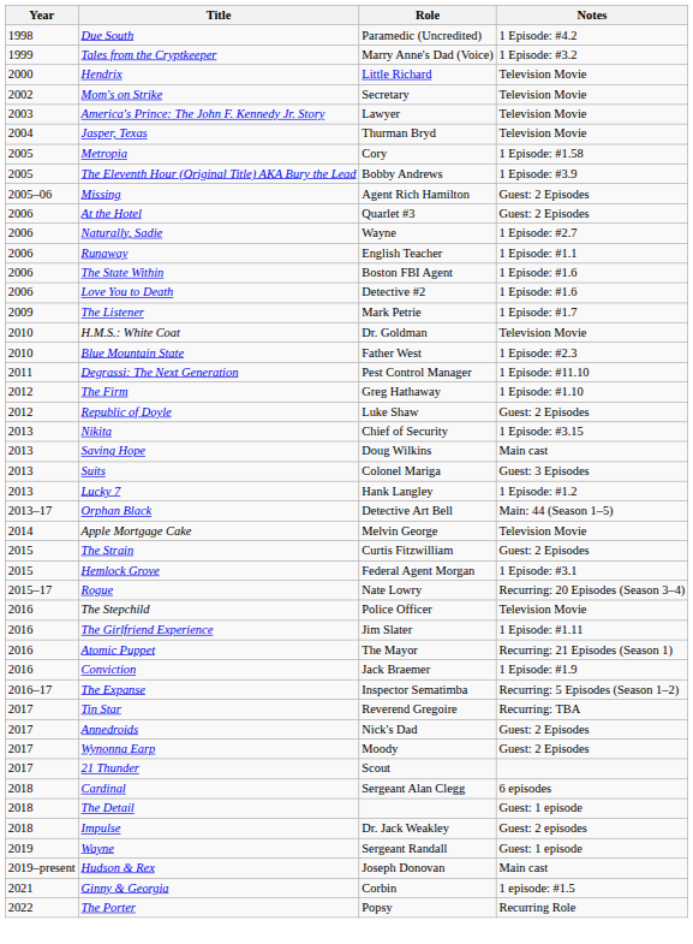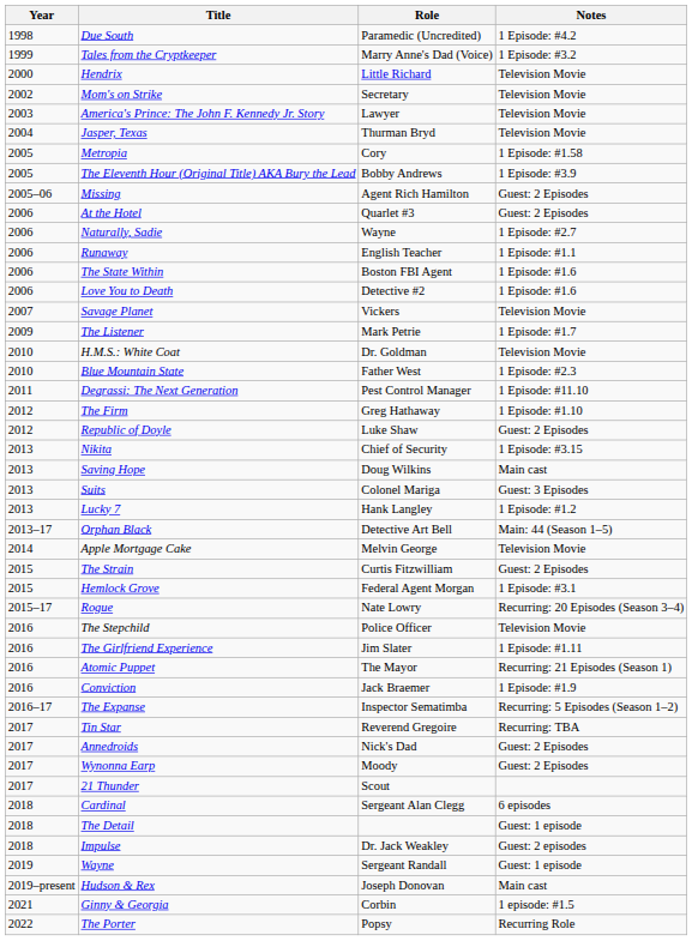+ row: 2007 | Savage Planet | Vickers | Television Movie
